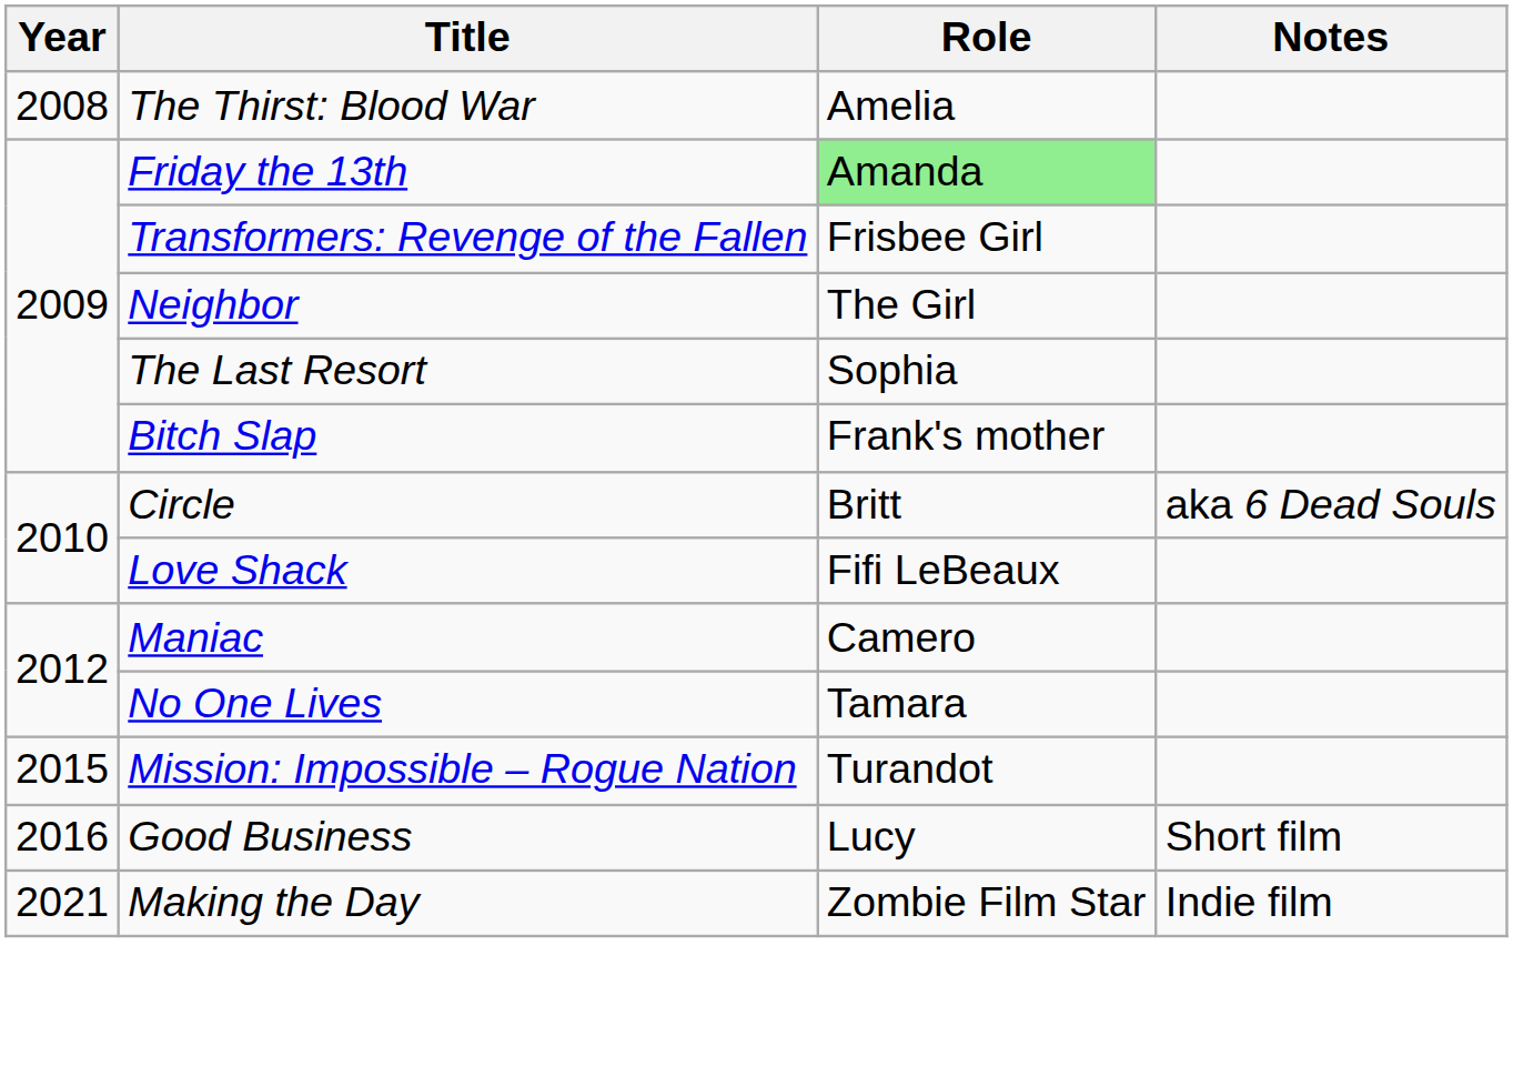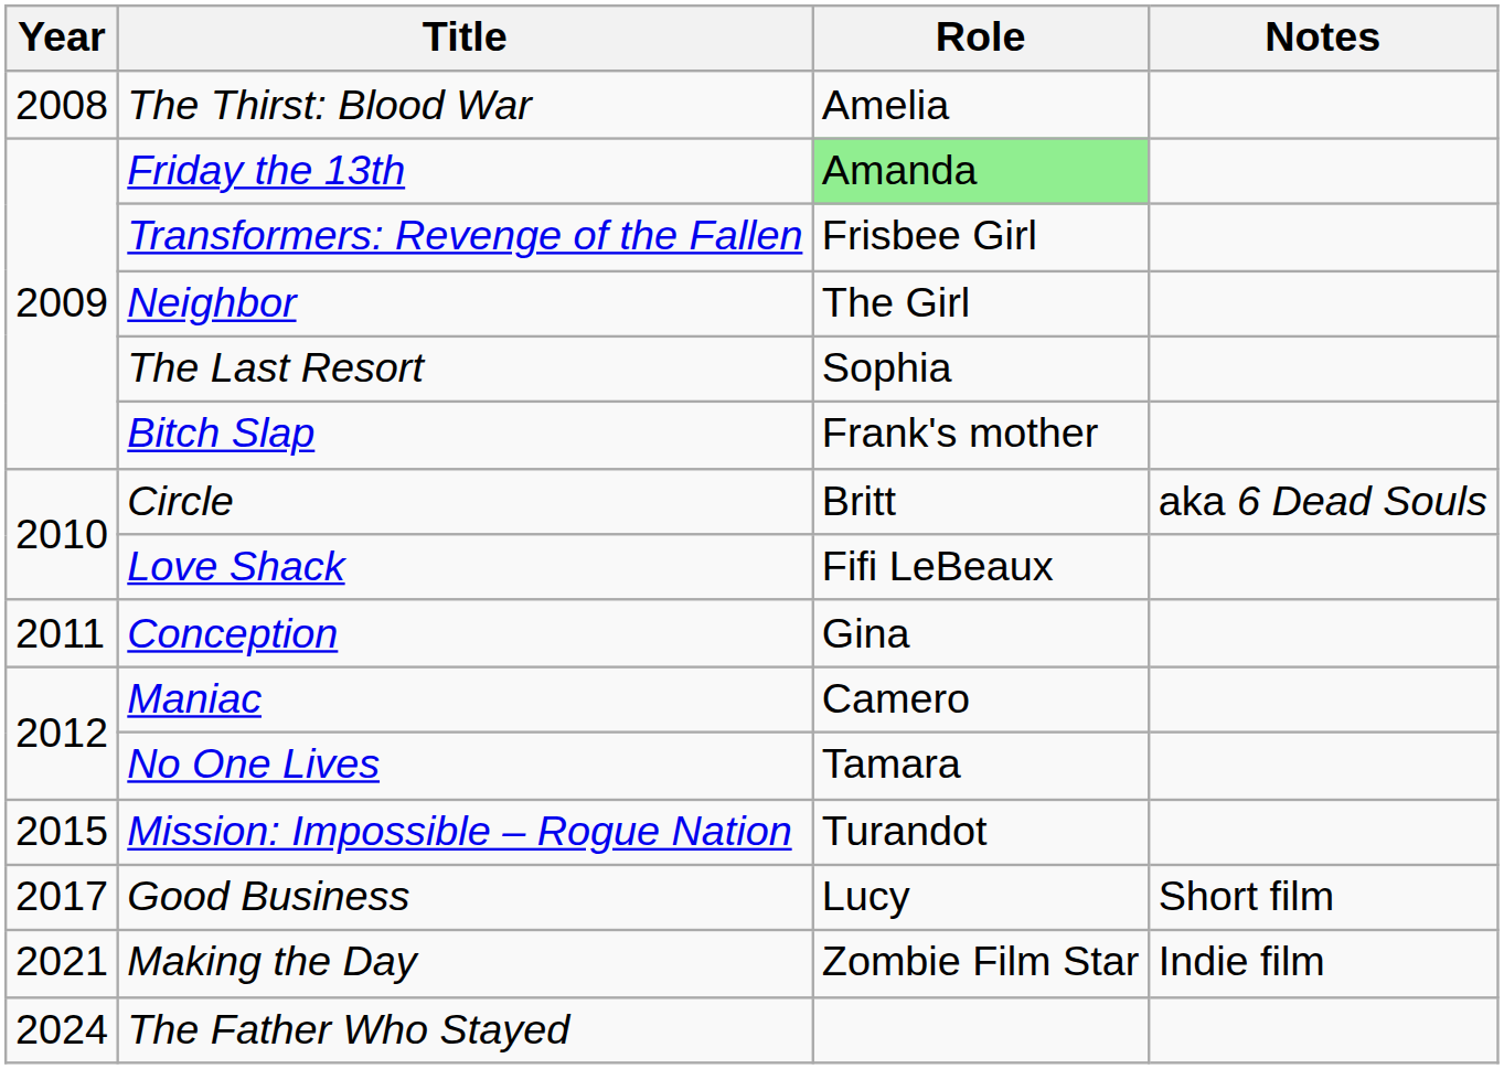+ row: 2011 | Conception | Gina
Good Business | Year: 2016 -> 2017
+ row: 2024 | The Father Who Stayed
